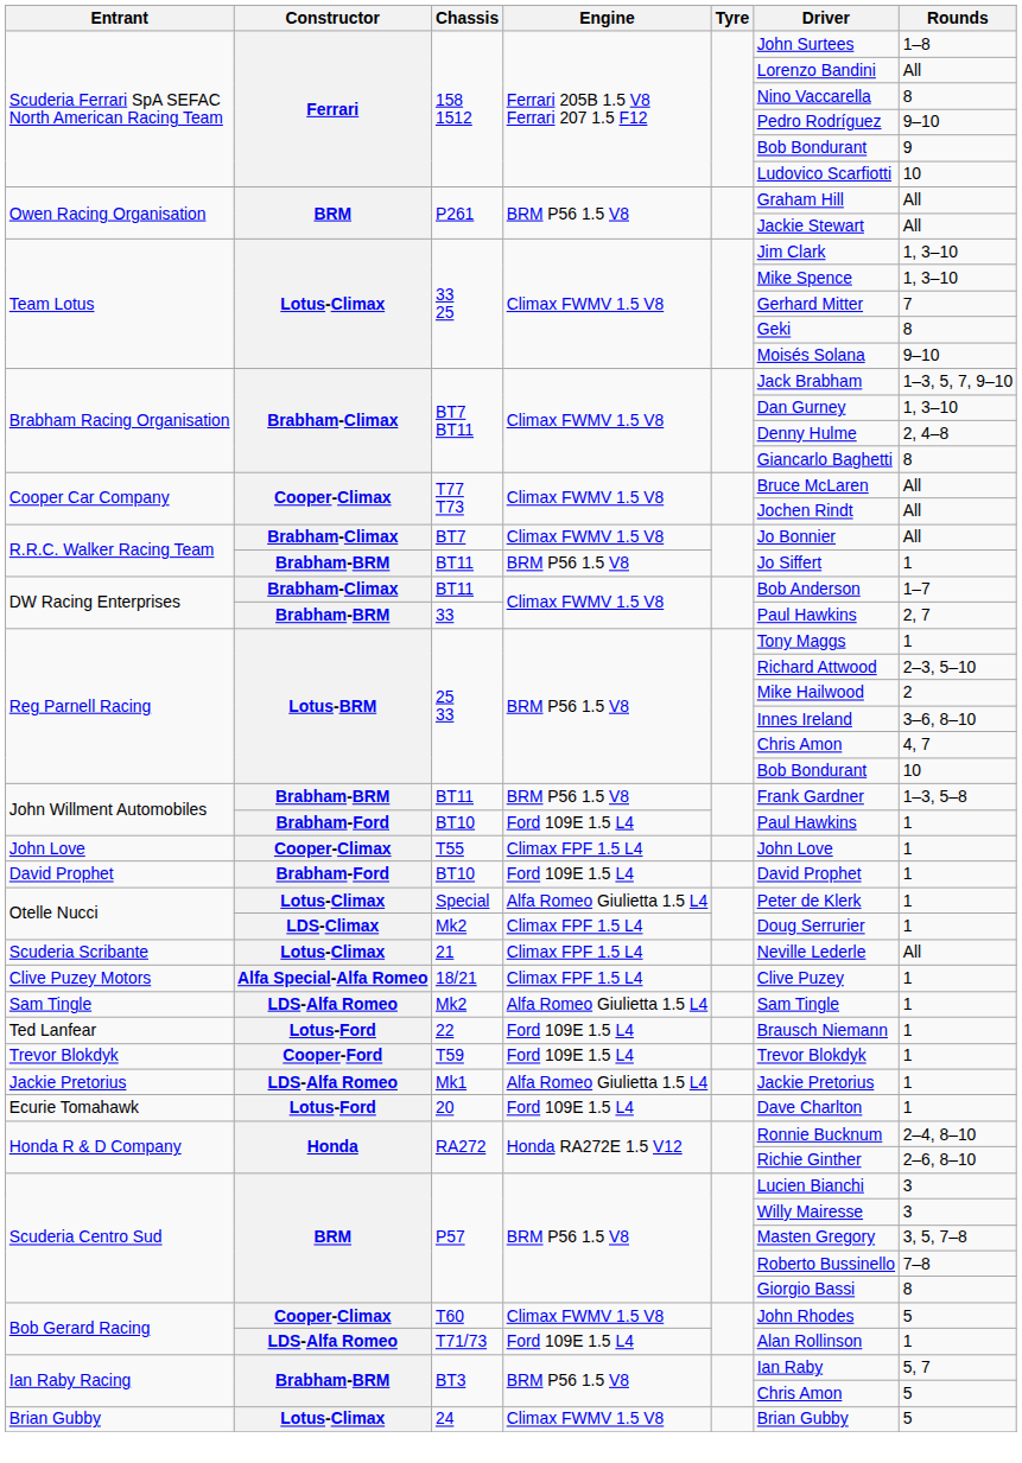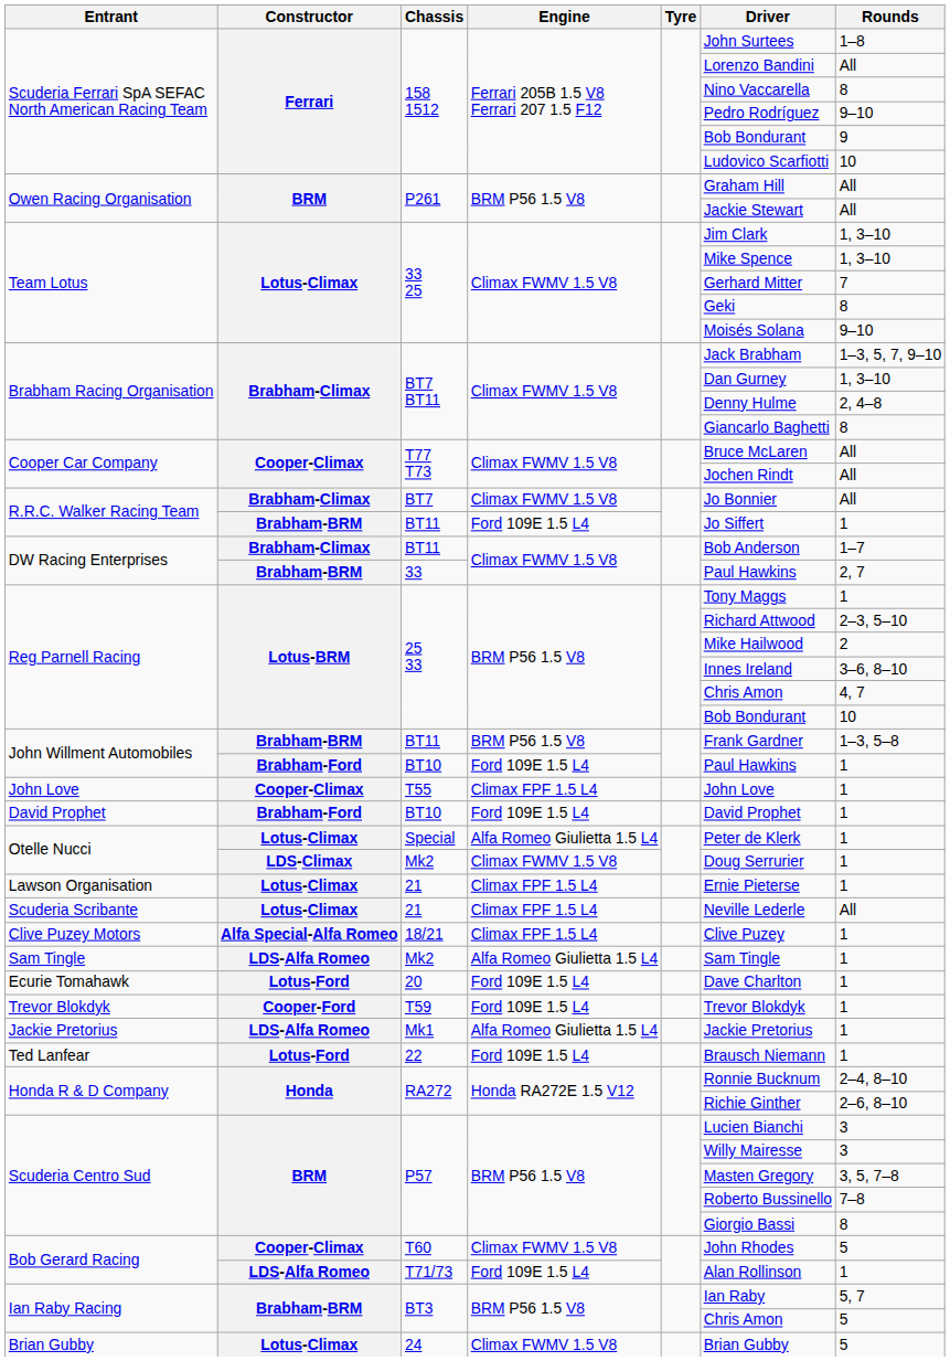R.R.C. Walker Racing Team / BT11 | Engine: BRM P56 1.5 V8 -> Ford 109E 1.5 L4
Otelle Nucci / Mk2 | Engine: Climax FPF 1.5 L4 -> Climax FWMV 1.5 V8
+ row: Lawson Organisation | Lotus-Climax | 21 | Climax FPF 1.5 L4 | Ernie Pieterse | 1
rows swapped: Ted Lanfear <-> Ecurie Tomahawk
